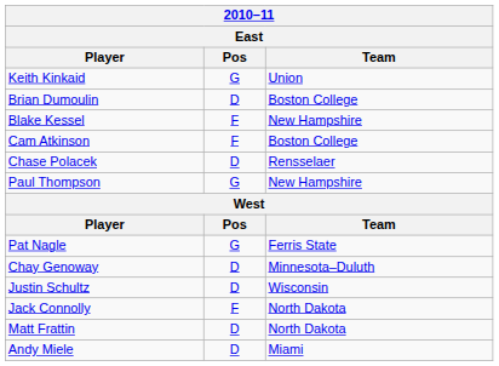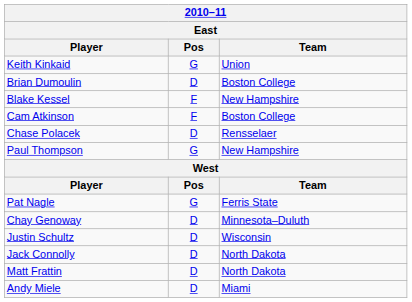Jack Connolly | Pos: F -> D
